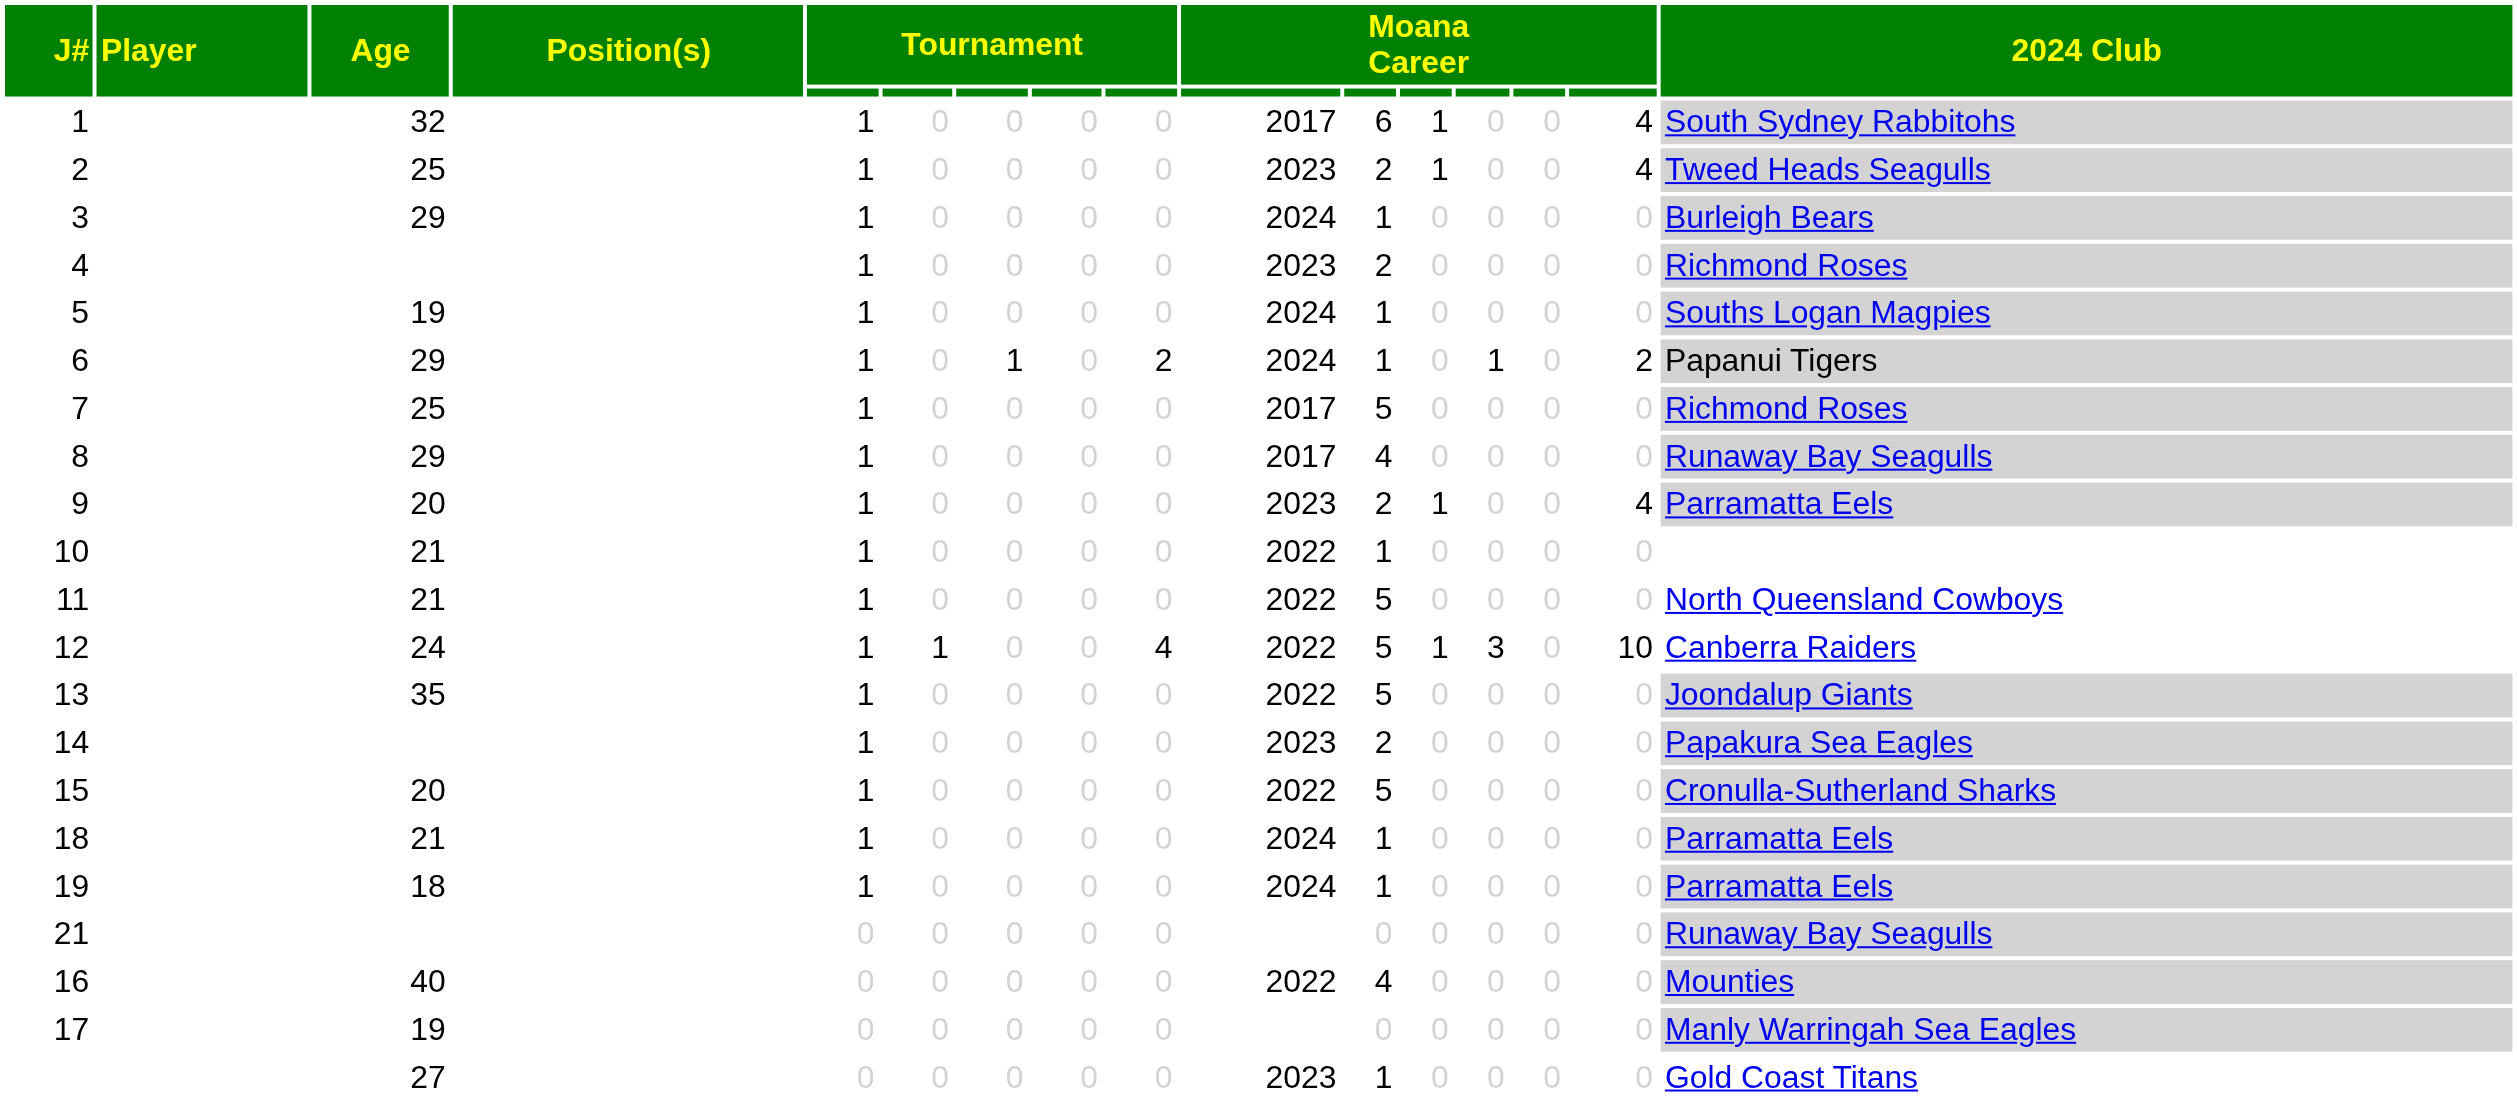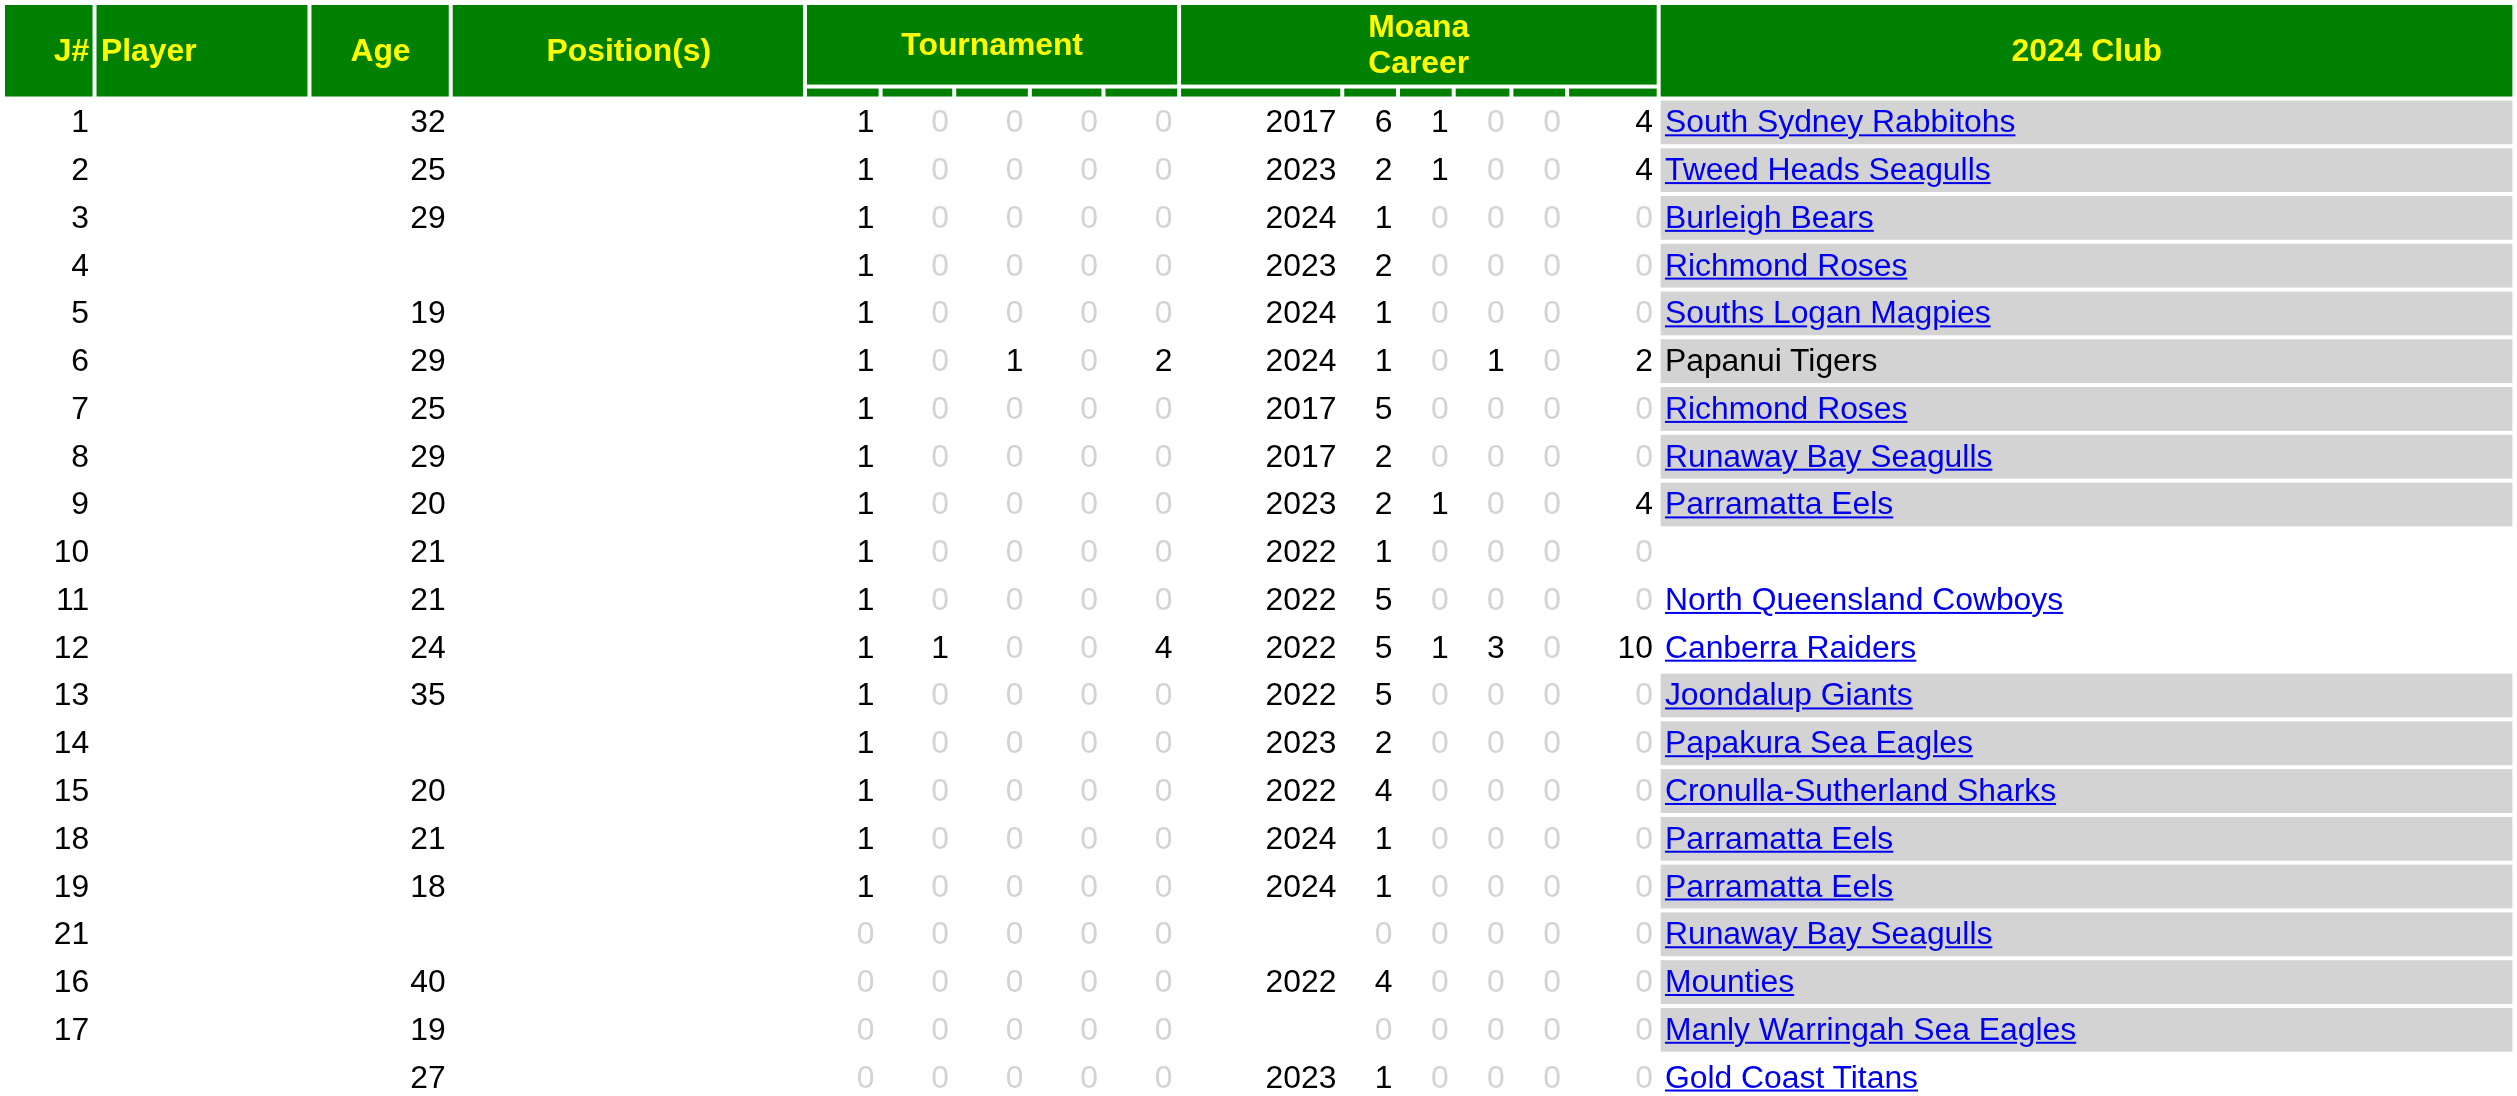8 | column 11: 4 -> 2
15 | column 11: 5 -> 4
